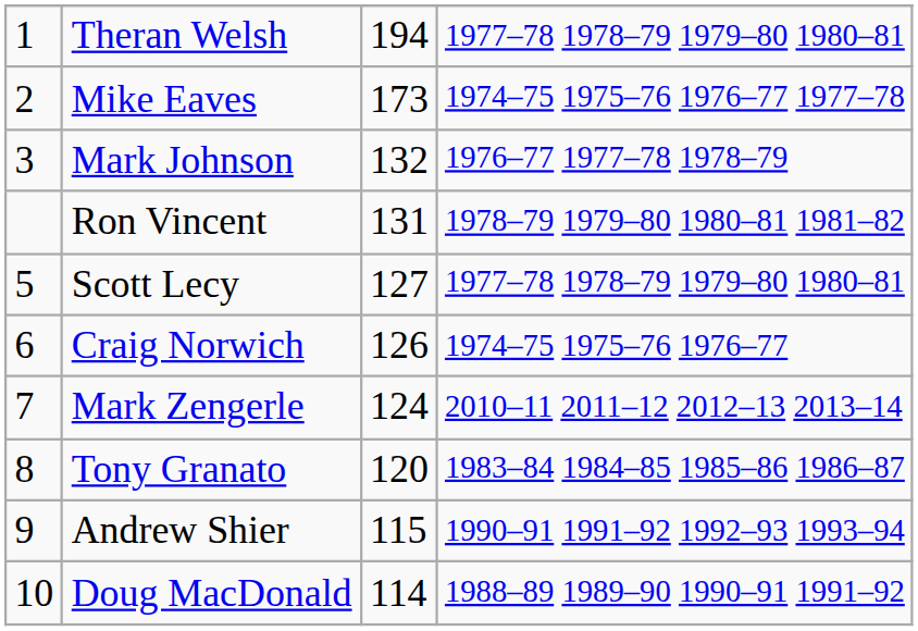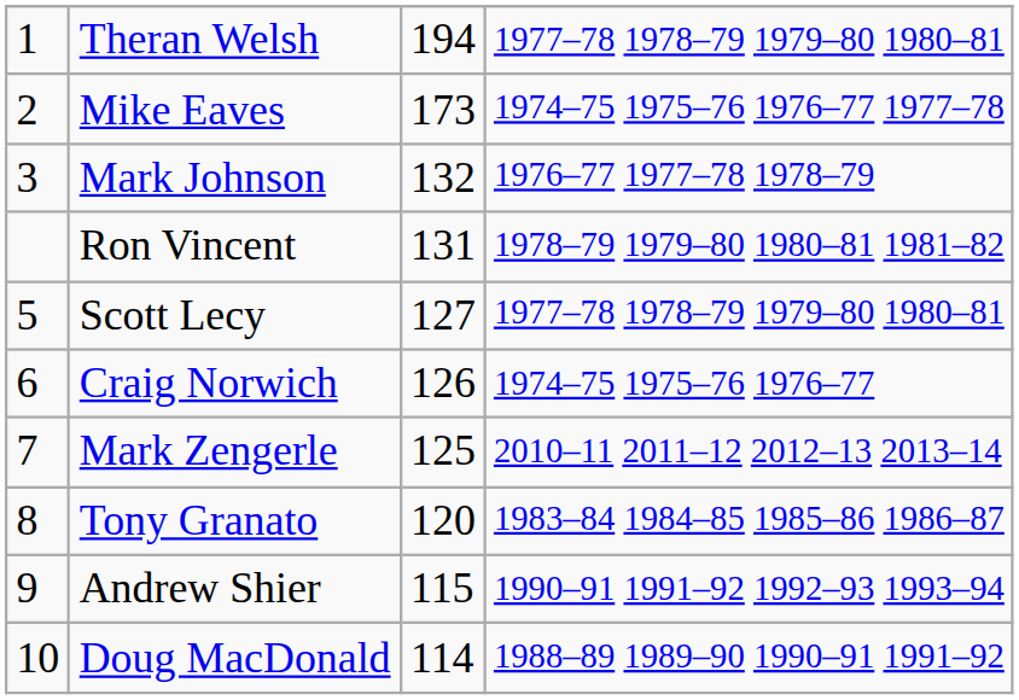Mark Zengerle | column 3: 124 -> 125
